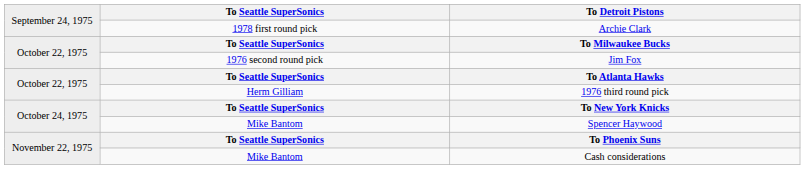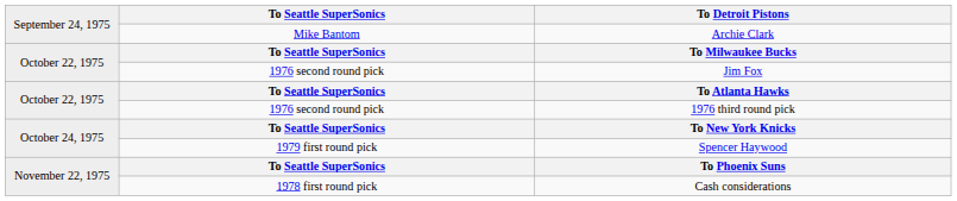Archie Clark | column 2: 1978 first round pick -> Mike Bantom
1976 third round pick | column 2: Herm Gilliam -> 1976 second round pick
Spencer Haywood | column 2: Mike Bantom -> 1979 first round pick
Cash considerations | column 2: Mike Bantom -> 1978 first round pick
